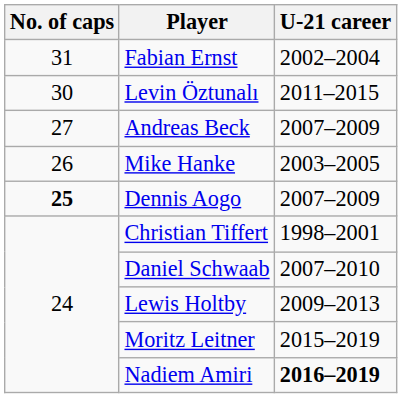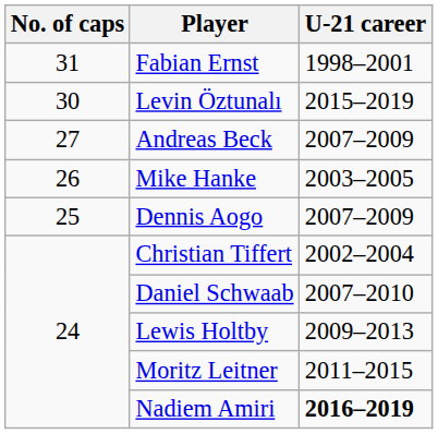Fabian Ernst | U-21 career: 2002–2004 -> 1998–2001
Levin Öztunalı | U-21 career: 2011–2015 -> 2015–2019
Dennis Aogo | No. of caps: bold -> normal
Christian Tiffert | U-21 career: 1998–2001 -> 2002–2004
Moritz Leitner | U-21 career: 2015–2019 -> 2011–2015
